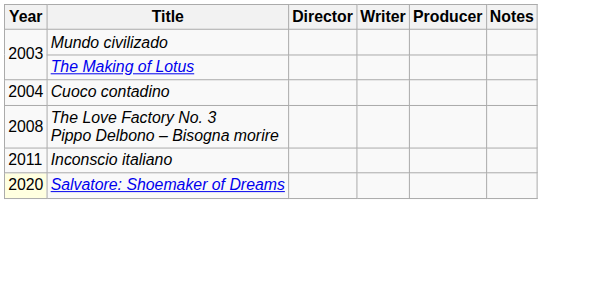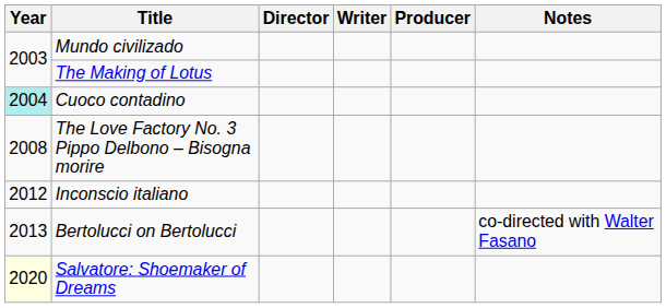Cuoco contadino | Year: no background -> paleturquoise background
Inconscio italiano | Year: 2011 -> 2012
+ row: 2013 | Bertolucci on Bertolucci | co-directed with Walter Fasano
